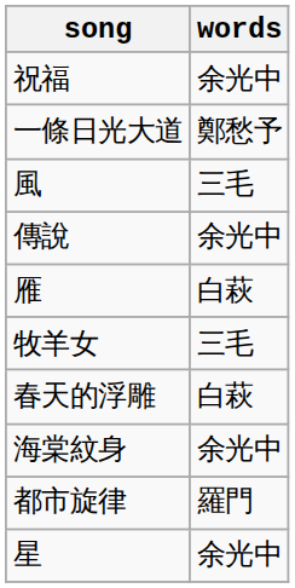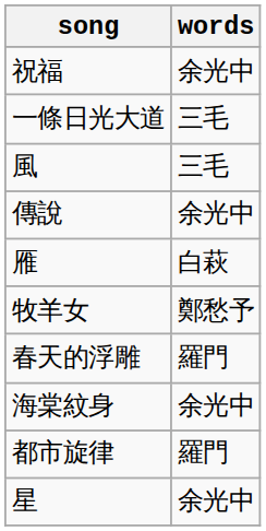一條日光大道 | words: 鄭愁予 -> 三毛
牧羊女 | words: 三毛 -> 鄭愁予
春天的浮雕 | words: 白萩 -> 羅門
